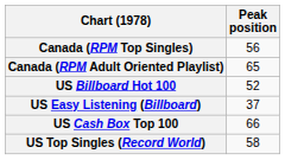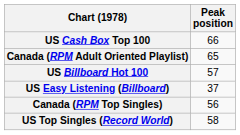rows swapped: Canada (RPM Top Singles) <-> US Cash Box Top 100
US Billboard Hot 100 | Peak position: 52 -> 57
